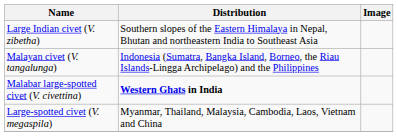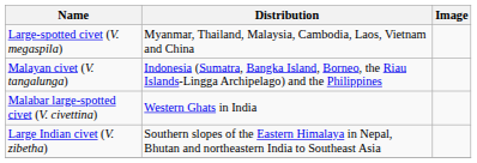rows swapped: Large Indian civet (V. zibetha) <-> Large-spotted civet (V. megaspila)
Malabar large-spotted civet (V. civettina) | Distribution: bold -> normal
